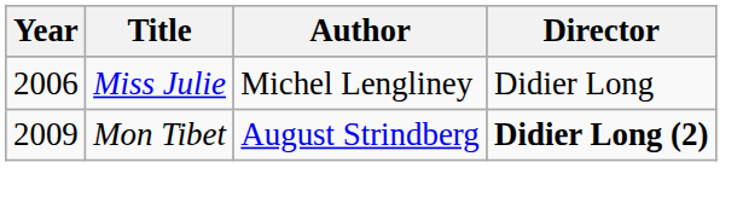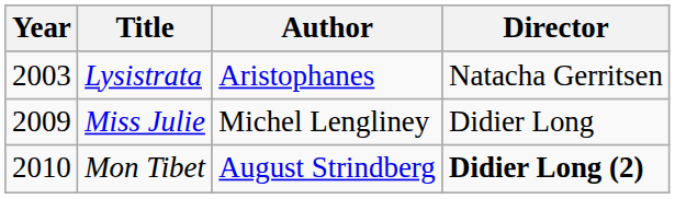+ row: 2003 | Lysistrata | Aristophanes | Natacha Gerritsen
Miss Julie | Year: 2006 -> 2009
Mon Tibet | Year: 2009 -> 2010
